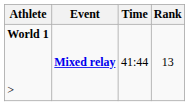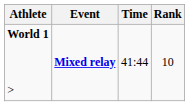World 1 > | Rank: 13 -> 10
